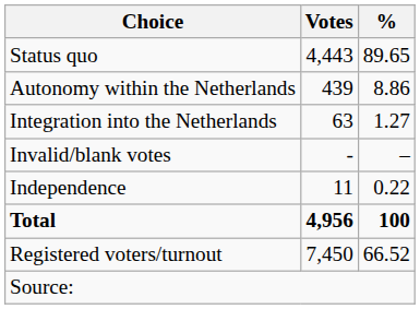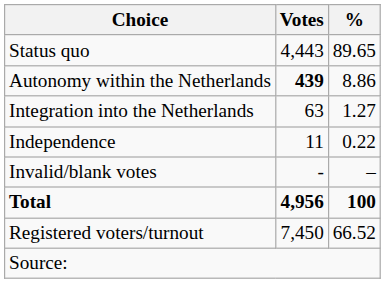Autonomy within the Netherlands | Votes: normal -> bold
rows swapped: Independence <-> Invalid/blank votes
